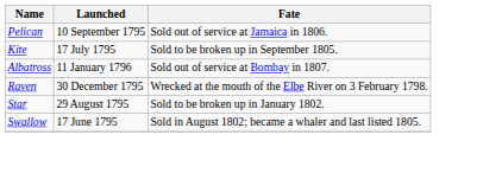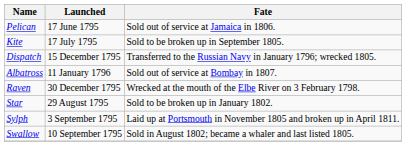Pelican | Launched: 10 September 1795 -> 17 June 1795
+ row: Dispatch | 15 December 1795 | Transferred to the Russian Navy in January 1796; wrecked 1805.
+ row: Sylph | 3 September 1795 | Laid up at Portsmouth in November 1805 and broken up in April 1811.
Swallow | Launched: 17 June 1795 -> 10 September 1795
